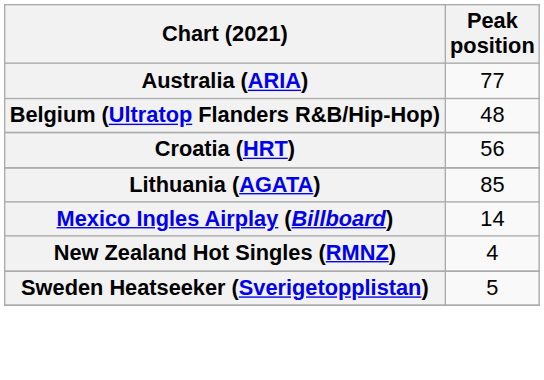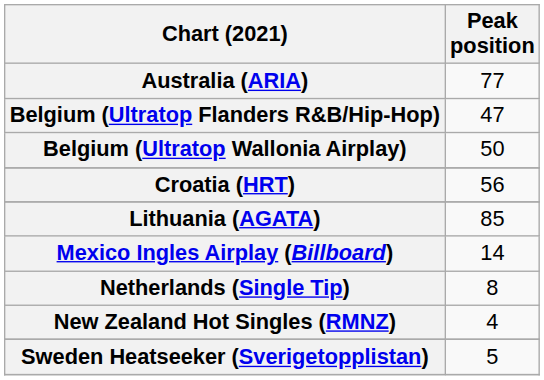Belgium (Ultratop Flanders R&B/Hip-Hop) | Peak position: 48 -> 47
+ row: Belgium (Ultratop Wallonia Airplay) | 50
+ row: Netherlands (Single Tip) | 8
